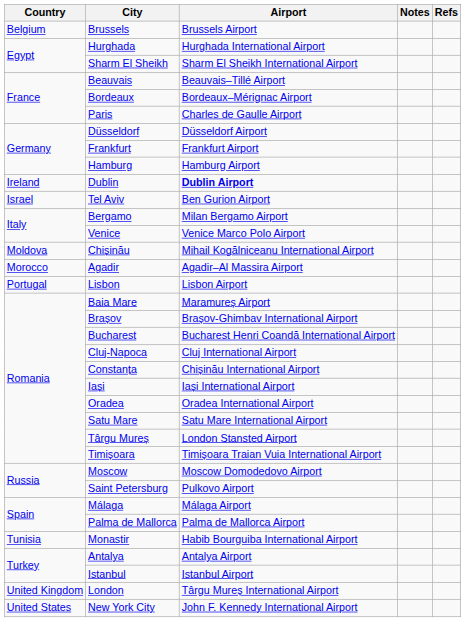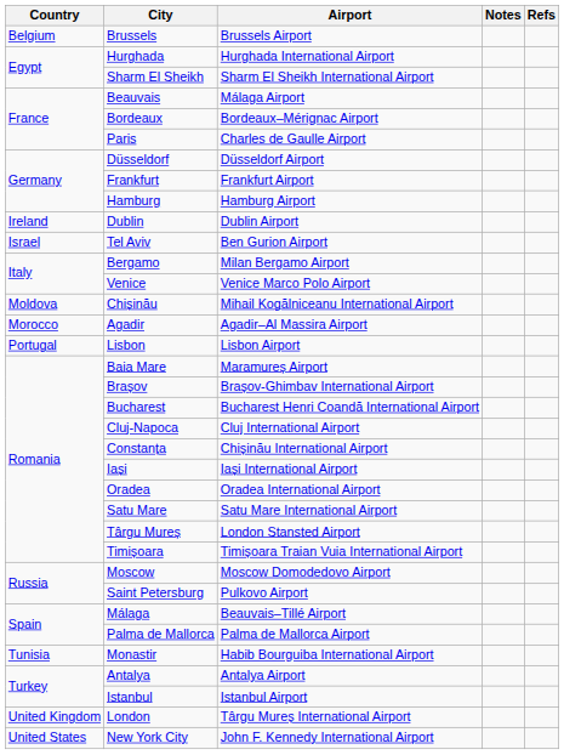Beauvais | Airport: Beauvais–Tillé Airport -> Málaga Airport
Dublin | Airport: bold -> normal
Málaga | Airport: Málaga Airport -> Beauvais–Tillé Airport
